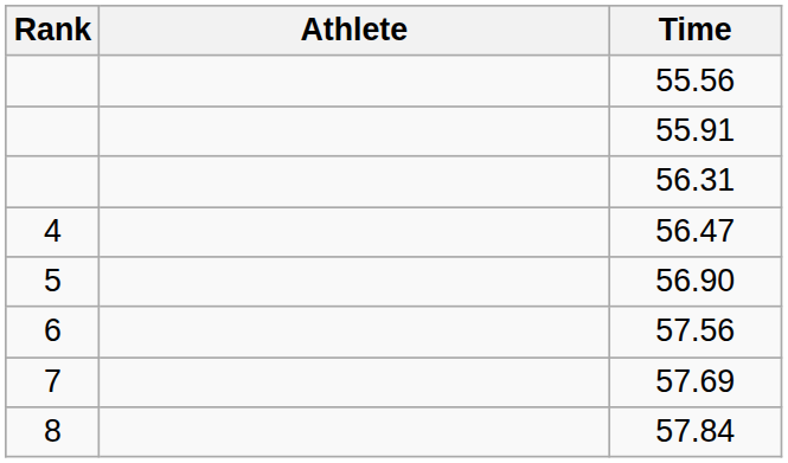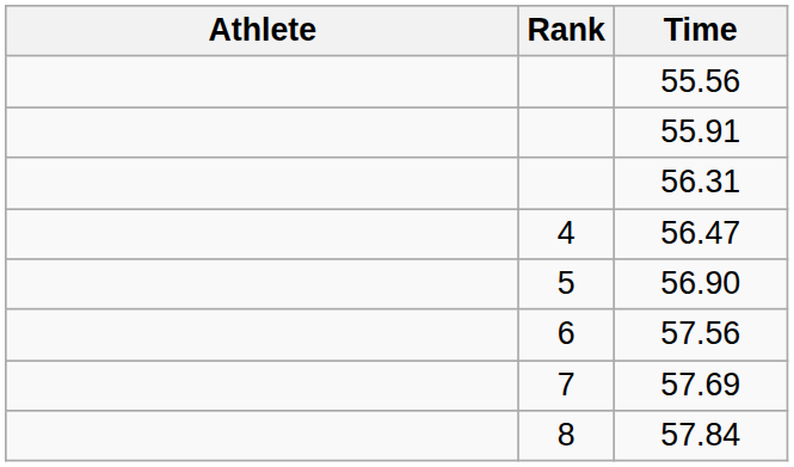columns swapped: Rank <-> Athlete
